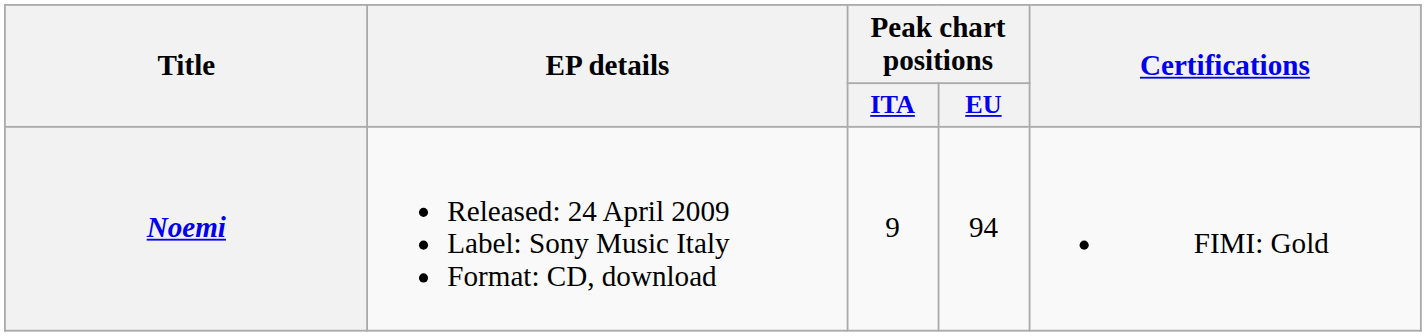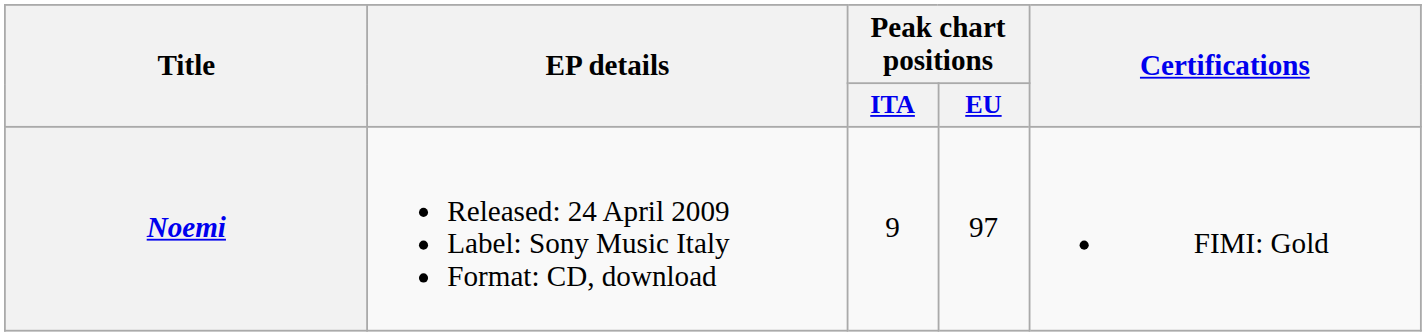Noemi | Peak chart positions / EU: 94 -> 97
